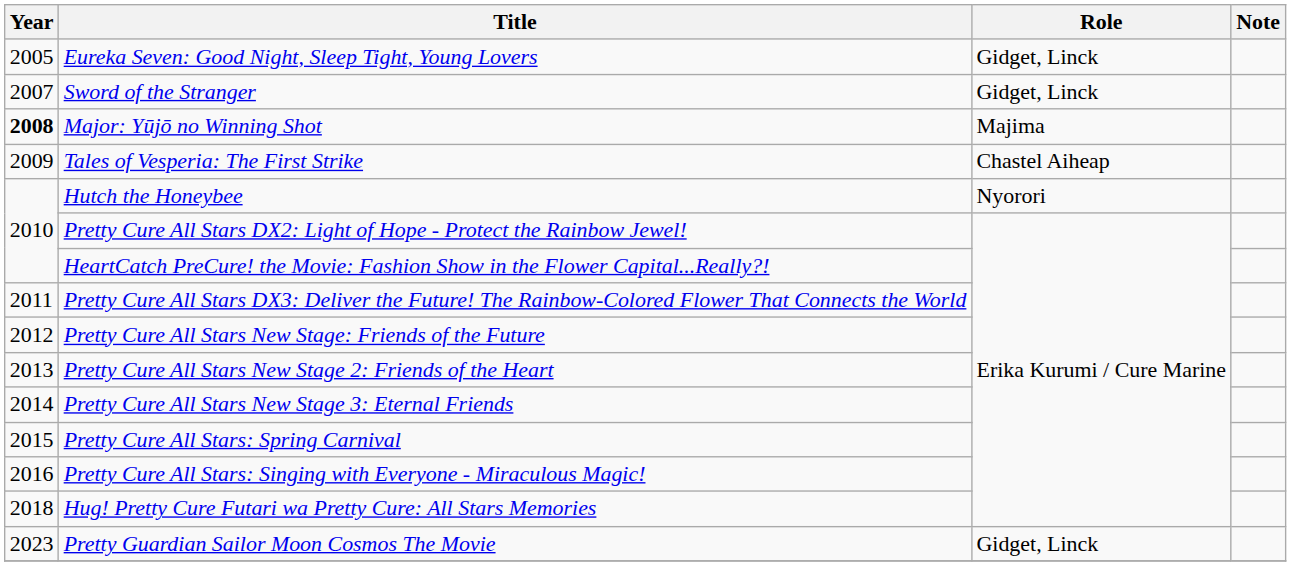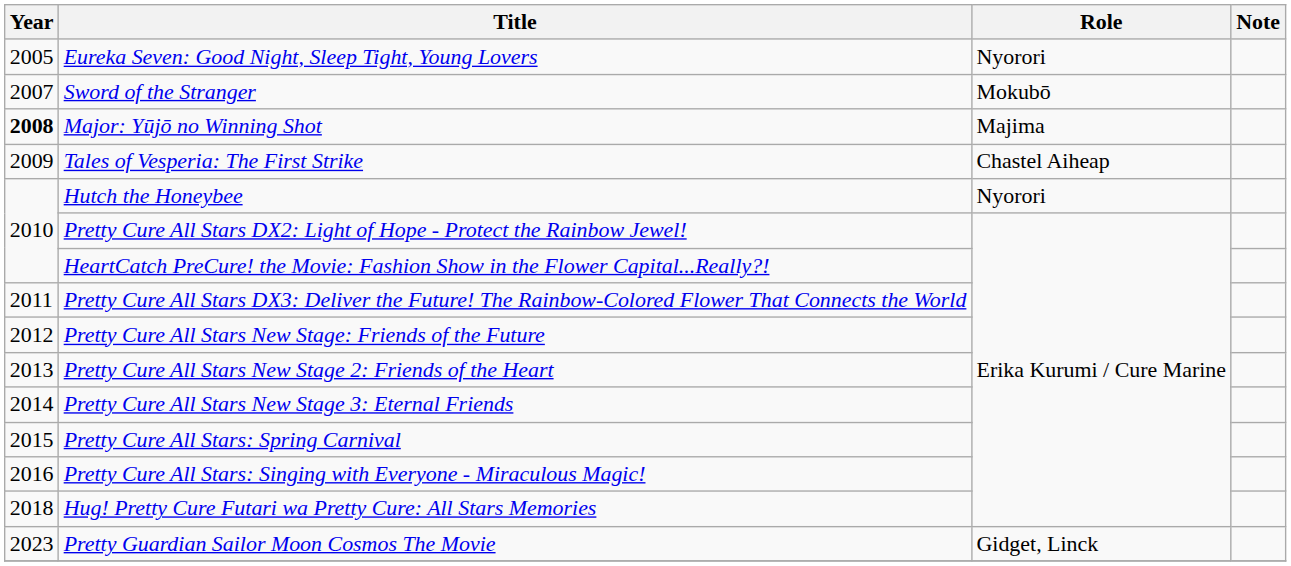Eureka Seven: Good Night, Sleep Tight, Young Lovers | Role: Gidget, Linck -> Nyorori
Sword of the Stranger | Role: Gidget, Linck -> Mokubō
